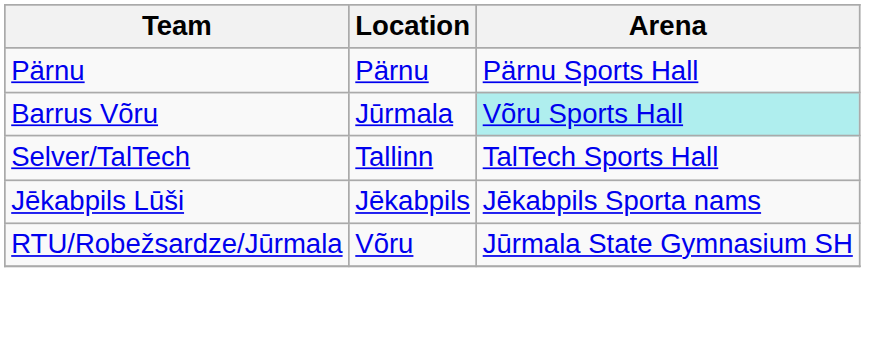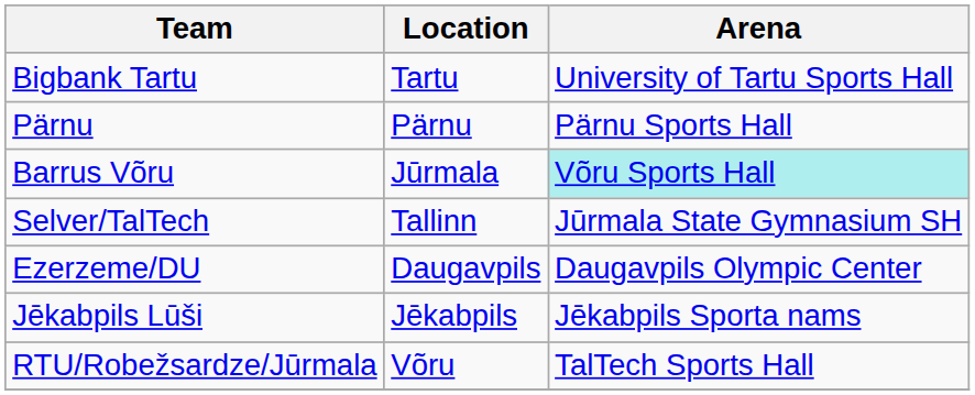+ row: Bigbank Tartu | Tartu | University of Tartu Sports Hall
Selver/TalTech | Arena: TalTech Sports Hall -> Jūrmala State Gymnasium SH
+ row: Ezerzeme/DU | Daugavpils | Daugavpils Olympic Center
RTU/Robežsardze/Jūrmala | Arena: Jūrmala State Gymnasium SH -> TalTech Sports Hall
